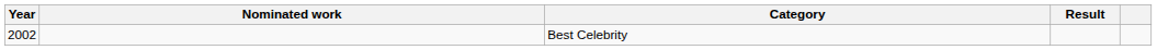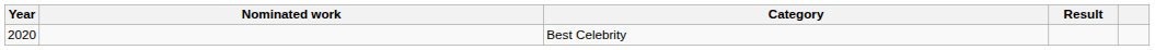Best Celebrity | Year: 2002 -> 2020
